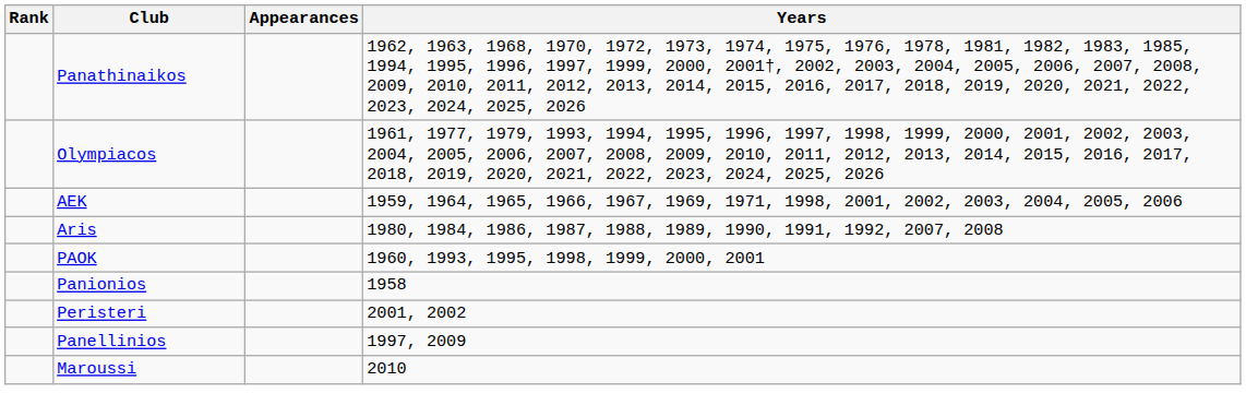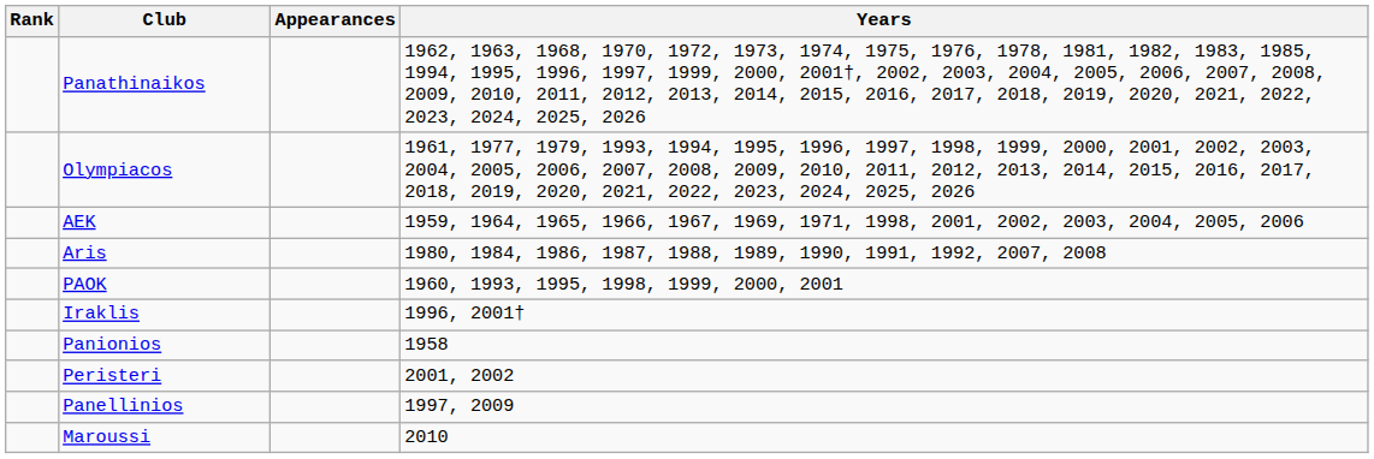+ row: Iraklis | 1996, 2001†
